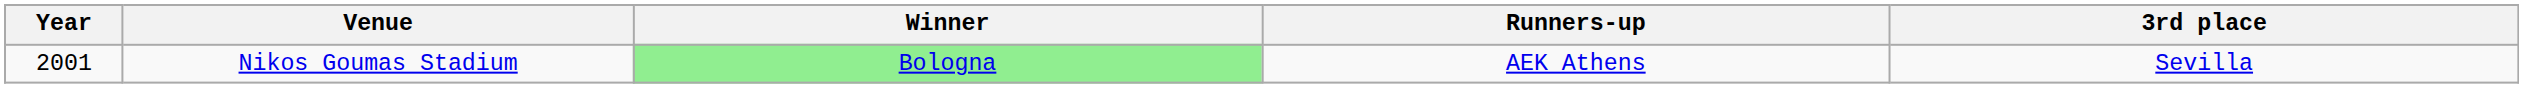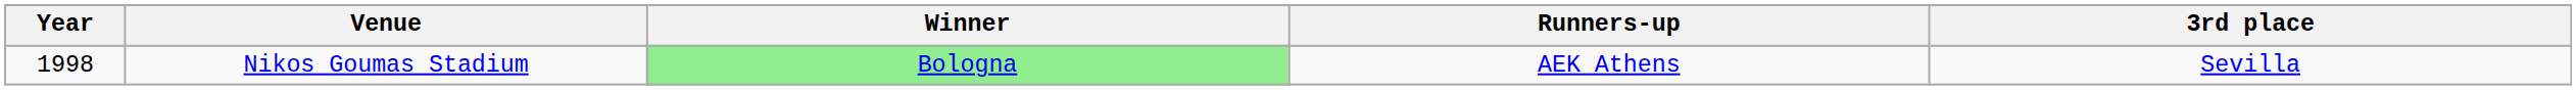Nikos Goumas Stadium | Year: 2001 -> 1998
